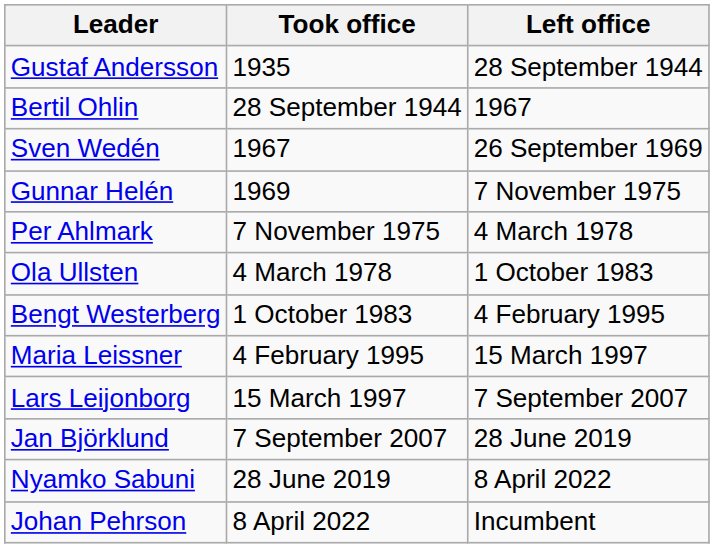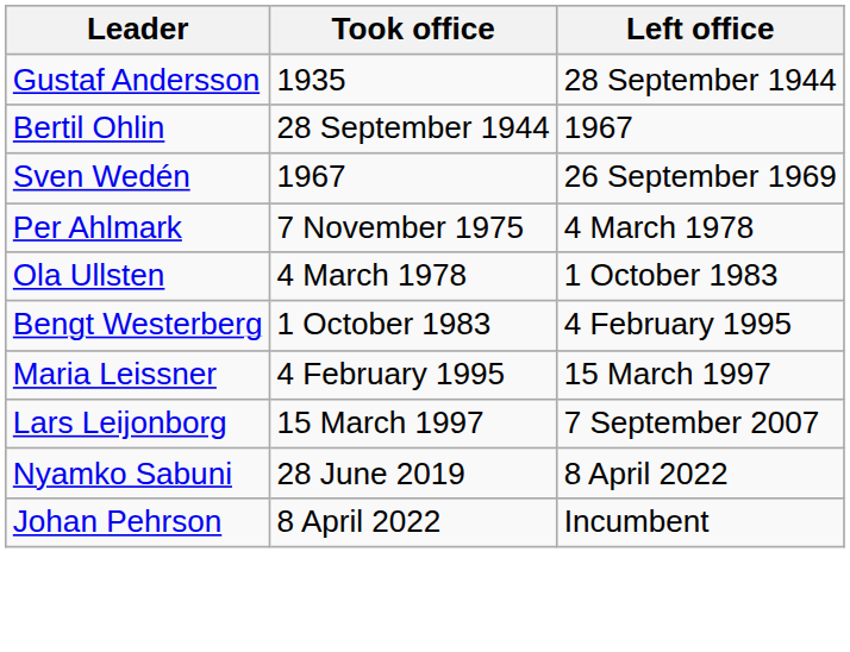- row: Gunnar Helén | 1969 | 7 November 1975
- row: Jan Björklund | 7 September 2007 | 28 June 2019
